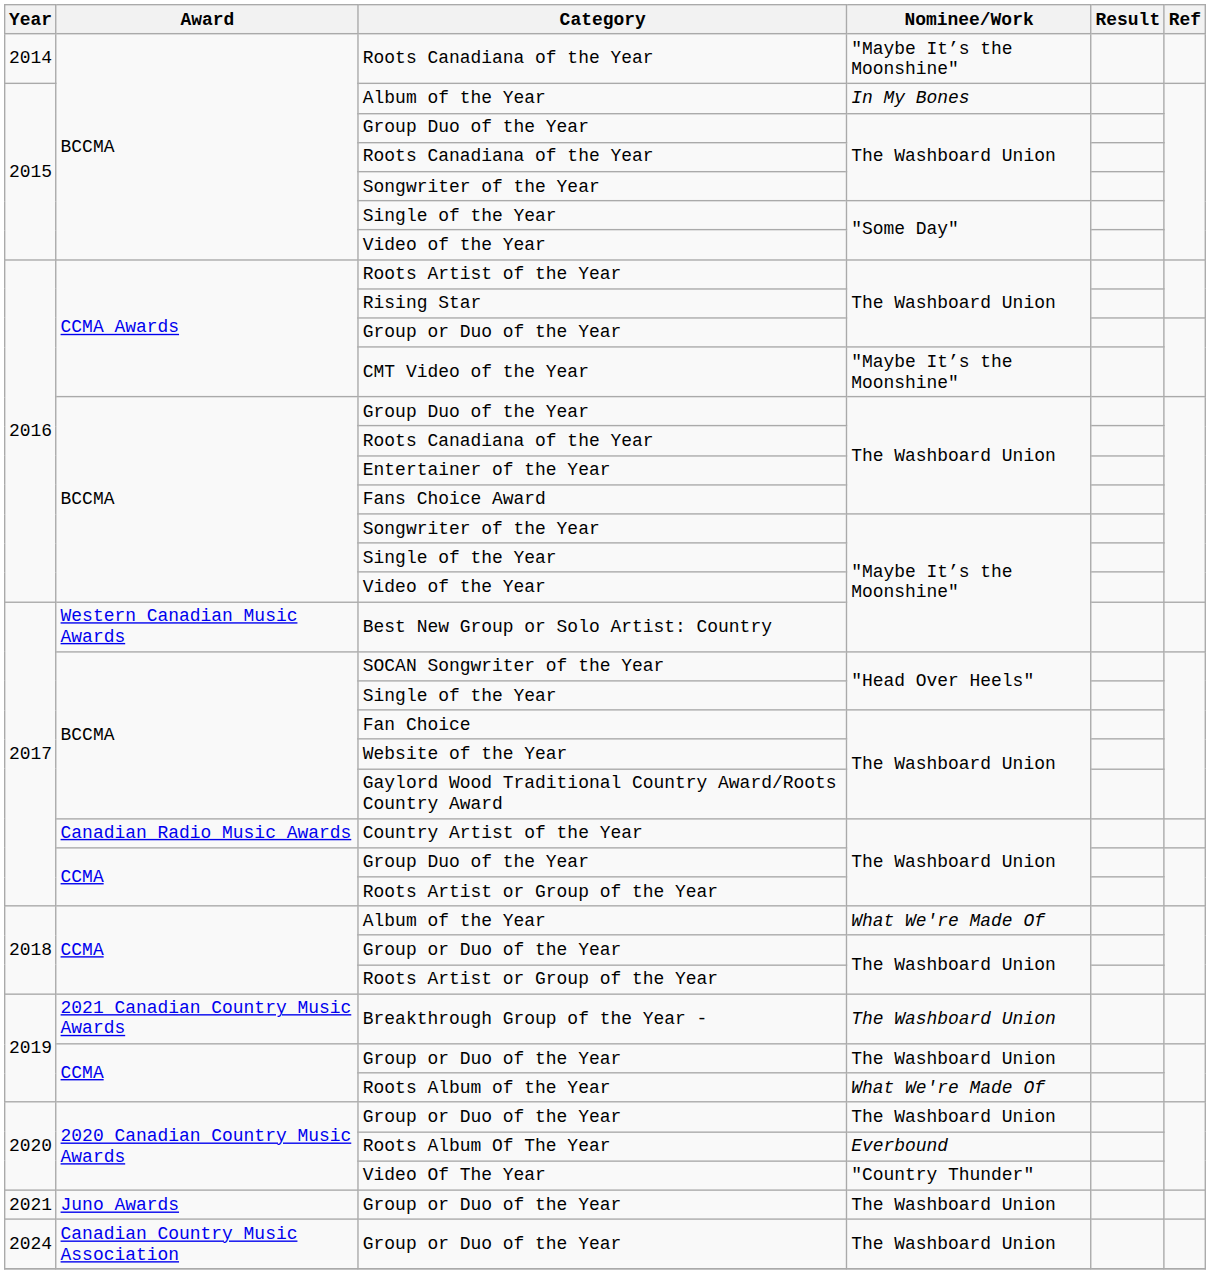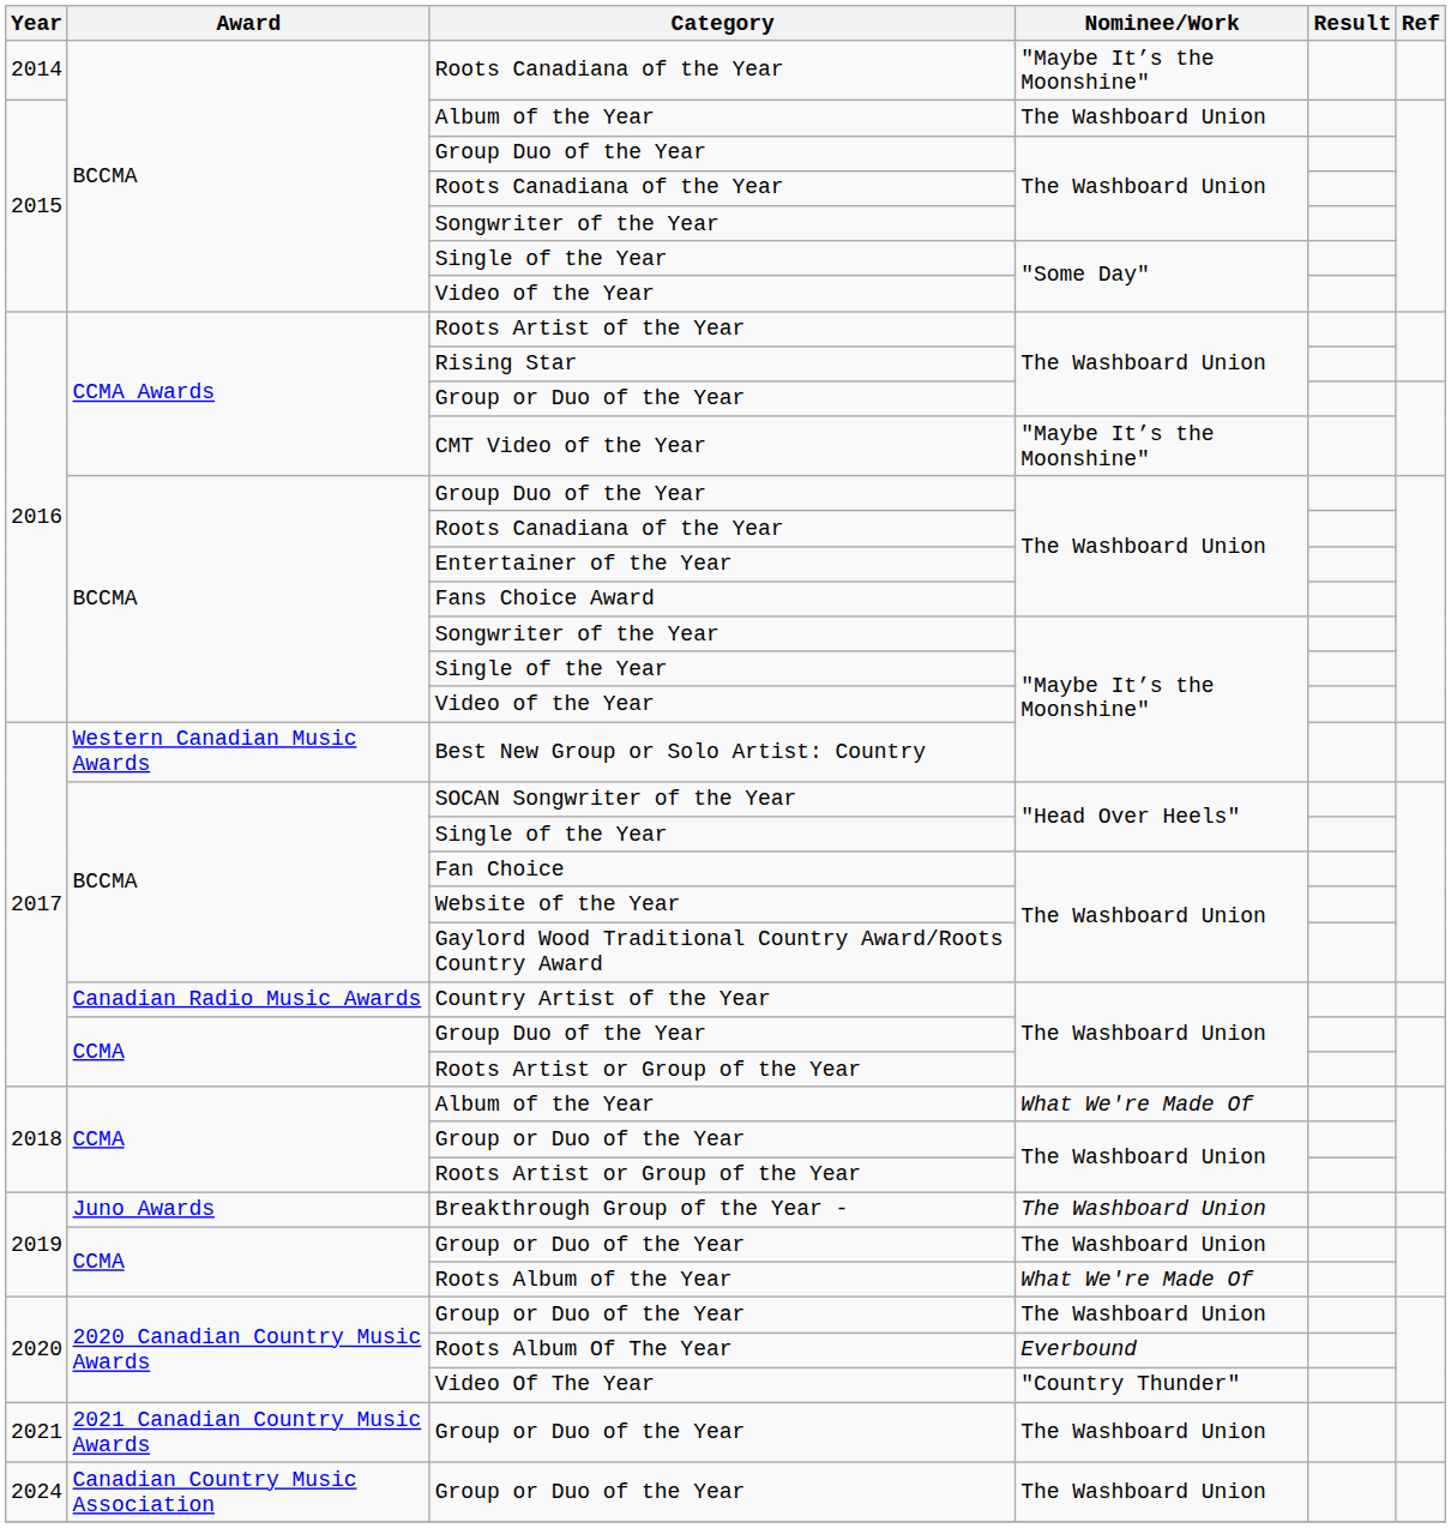2015 / Album of the Year | Nominee/Work: In My Bones -> The Washboard Union
Breakthrough Group of the Year - | Award: 2021 Canadian Country Music Awards -> Juno Awards
2021 / Group or Duo of the Year | Award: Juno Awards -> 2021 Canadian Country Music Awards
